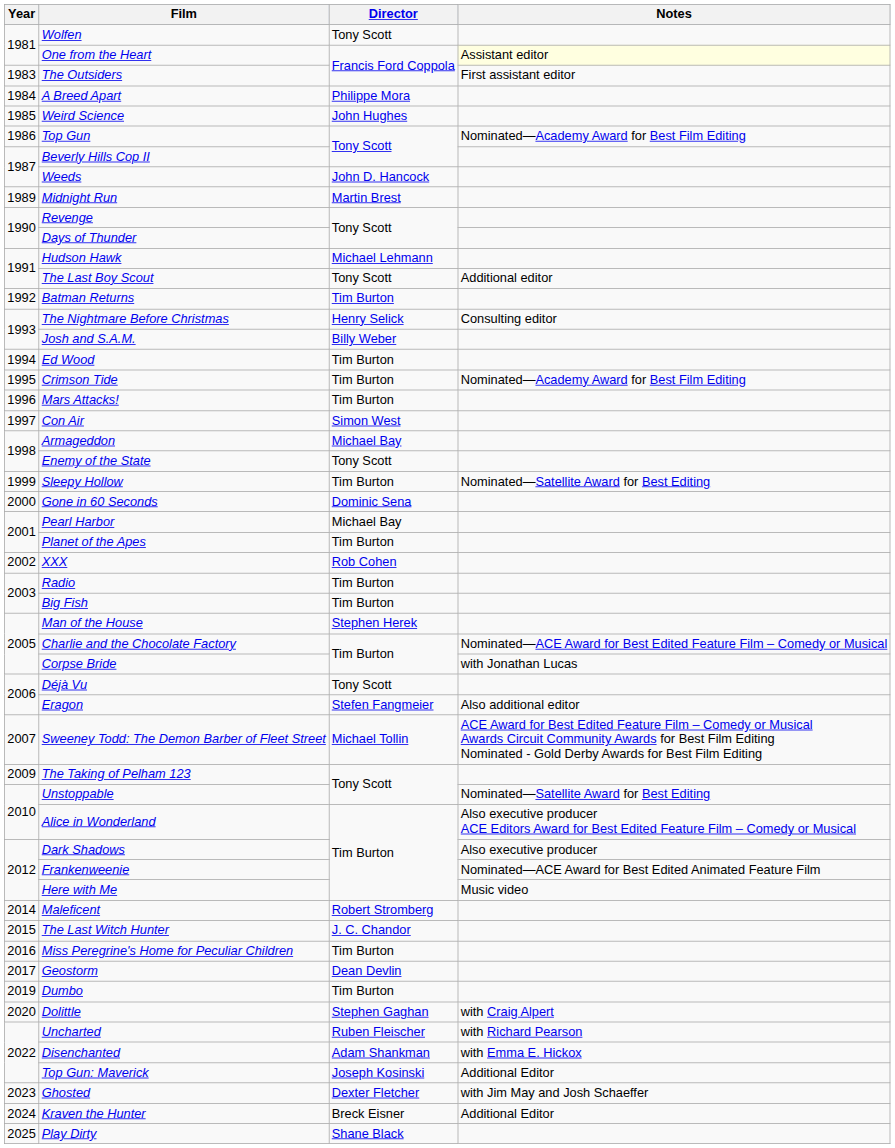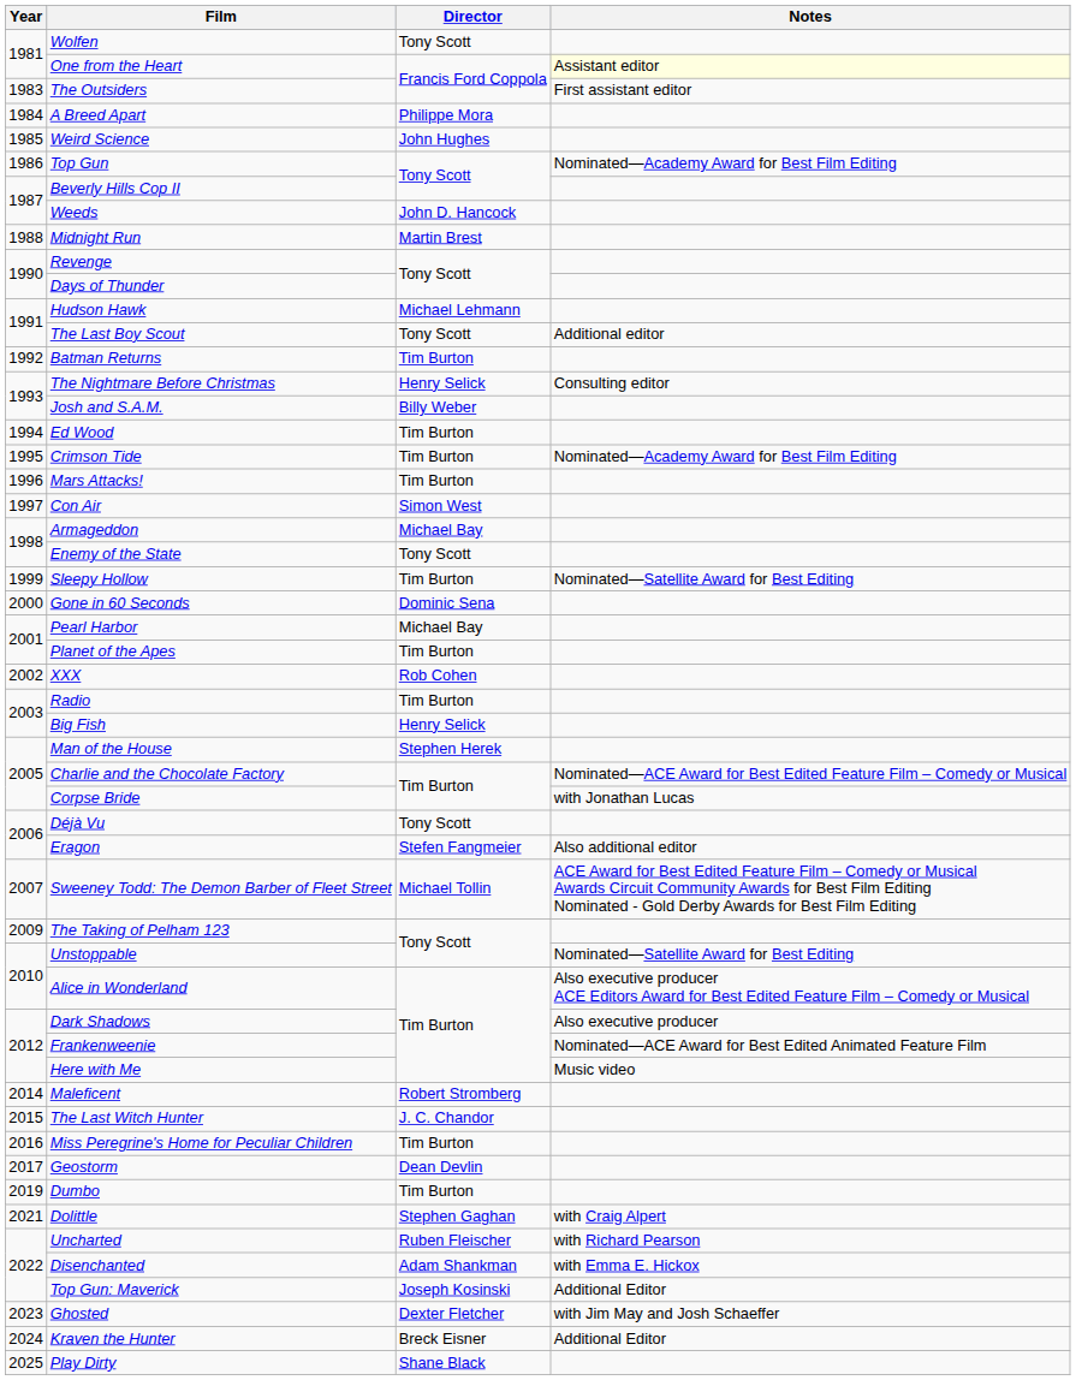Midnight Run | Year: 1989 -> 1988
Big Fish | Director: Tim Burton -> Henry Selick
Dolittle | Year: 2020 -> 2021
